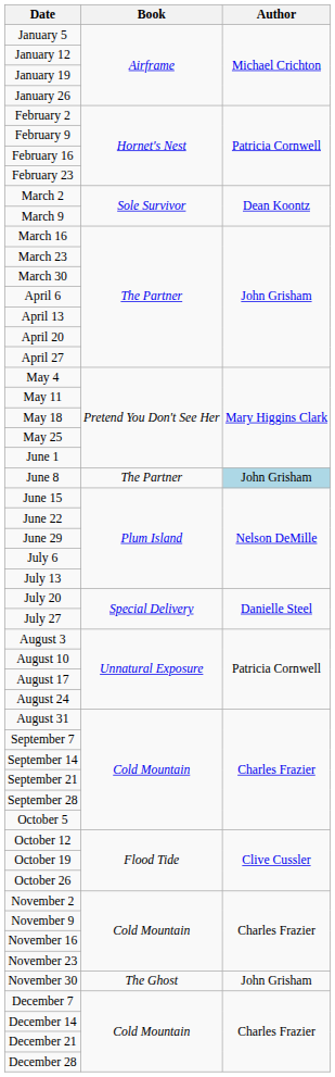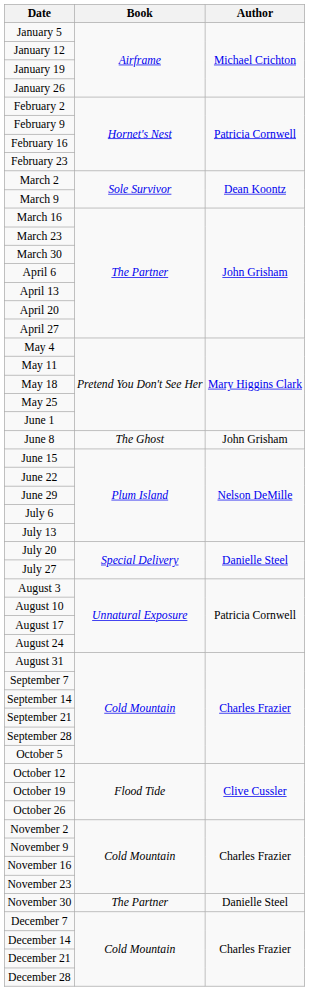June 8 | Book: The Partner -> The Ghost
June 8 | Author: lightblue background -> no background
November 30 | Book: The Ghost -> The Partner
November 30 | Author: John Grisham -> Danielle Steel
